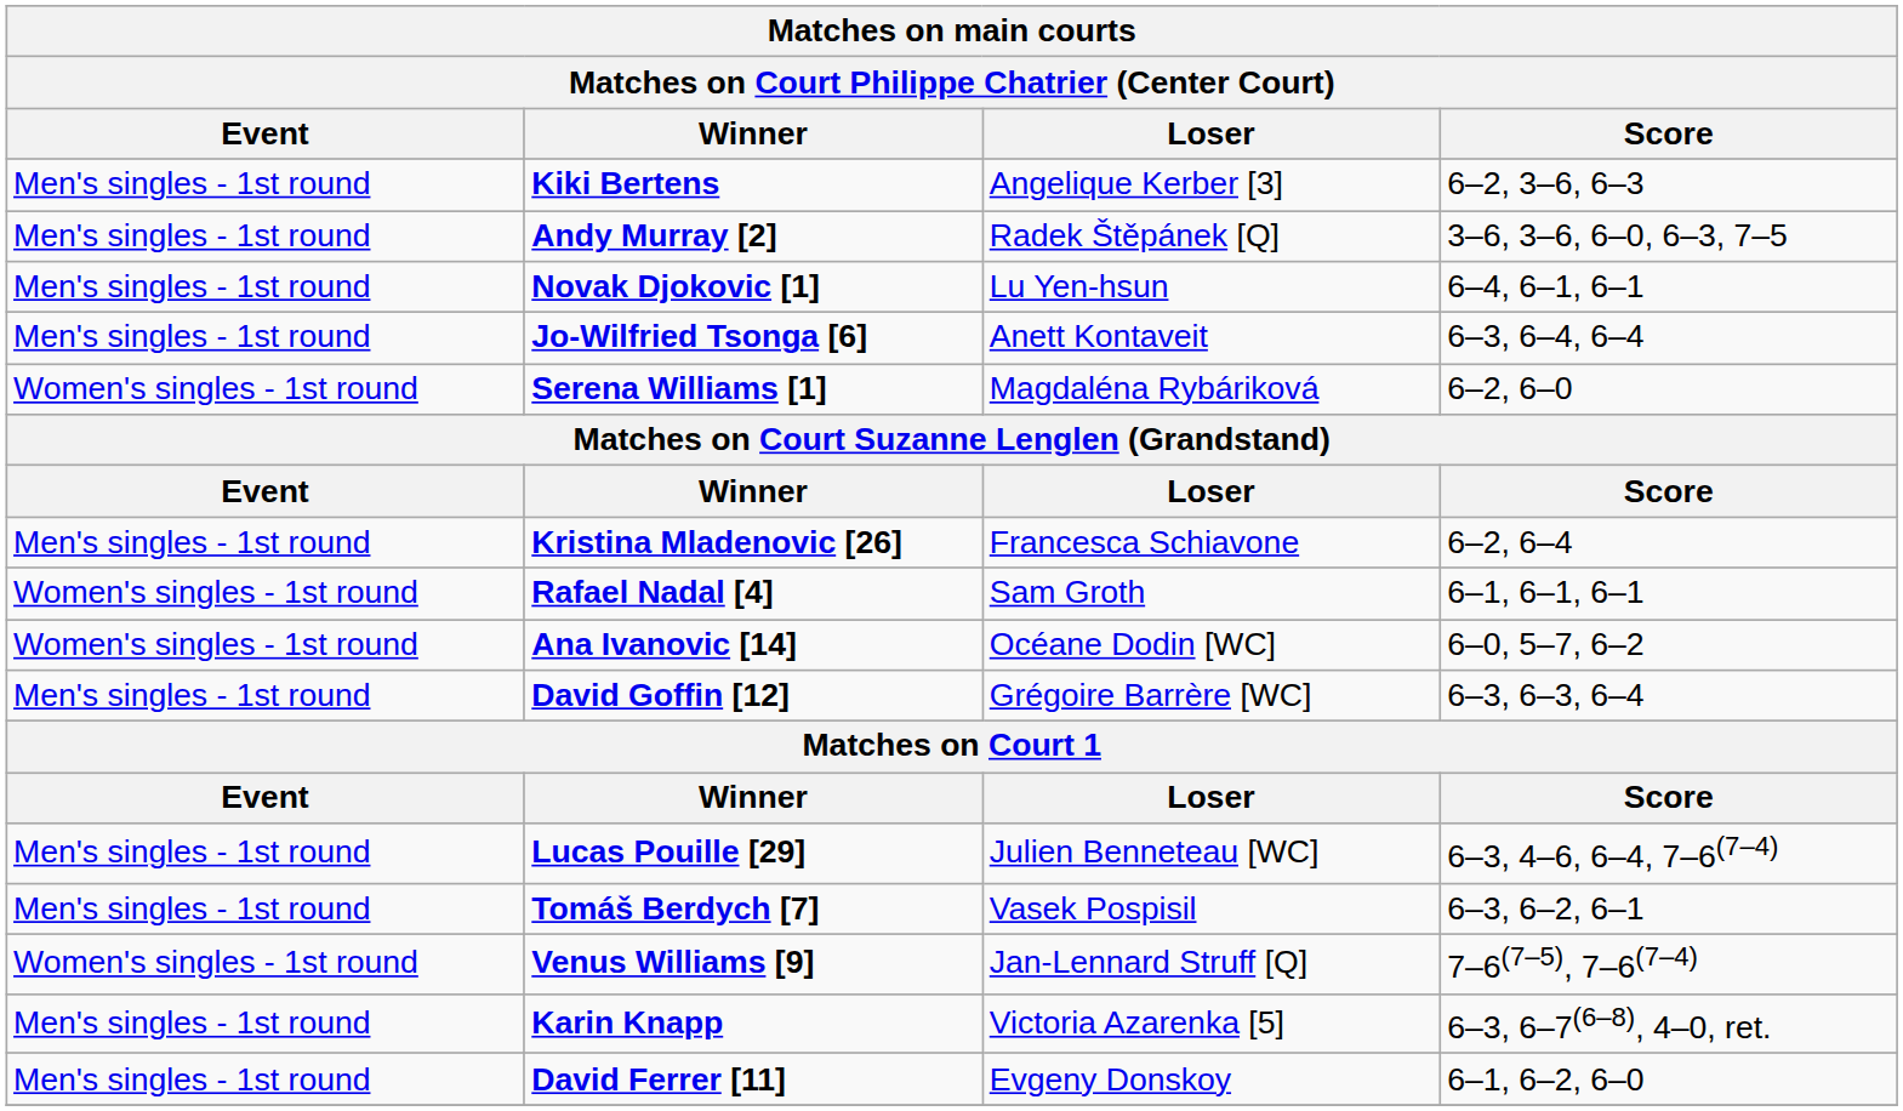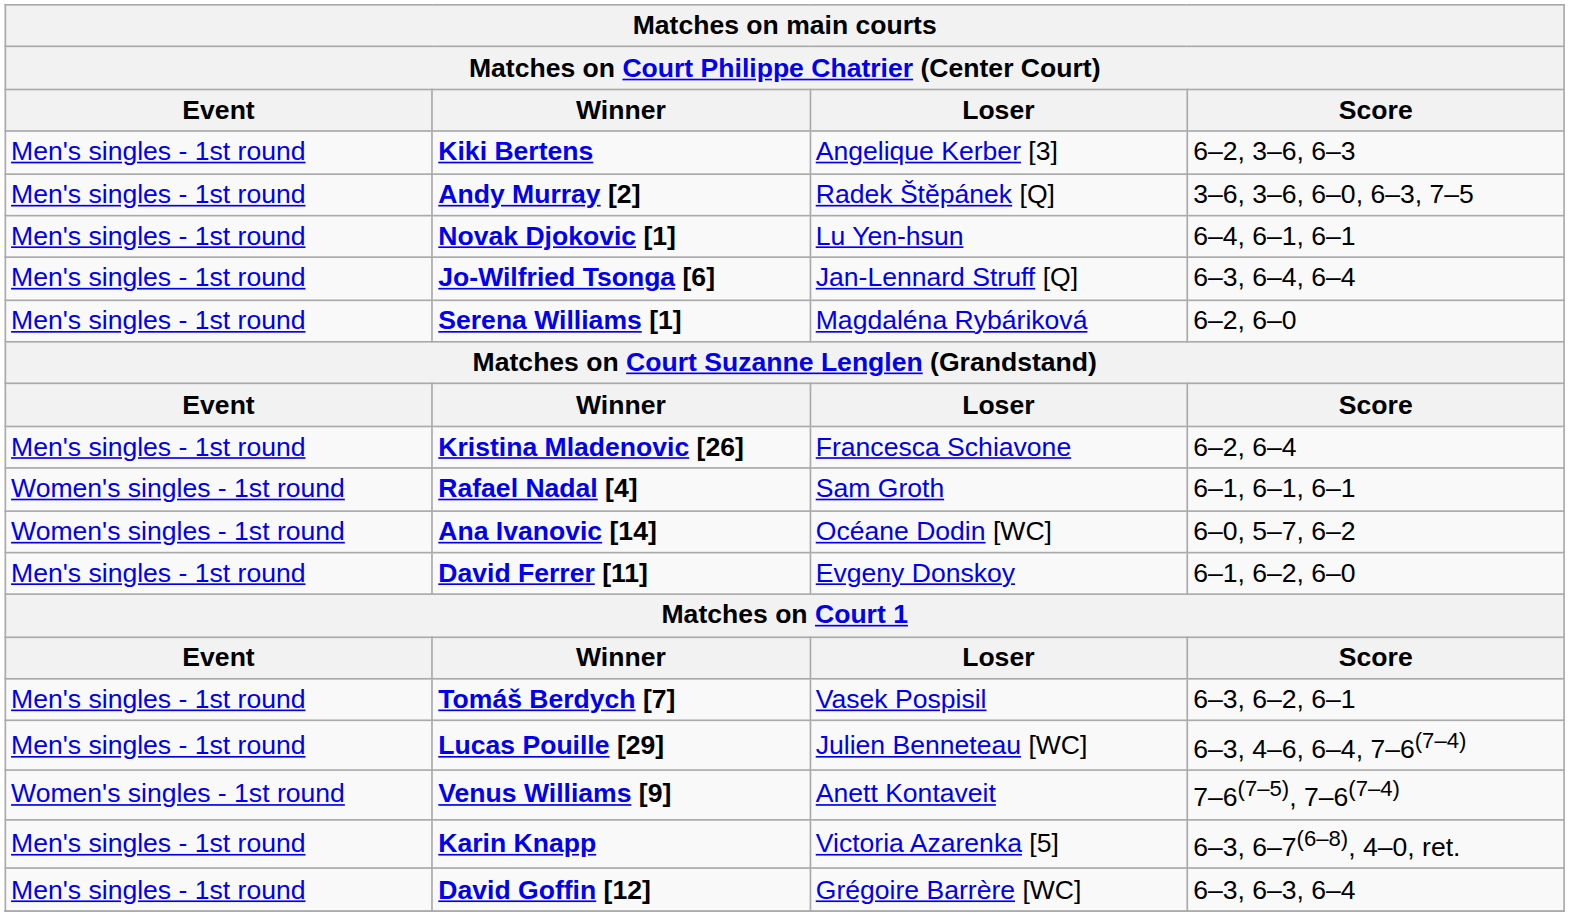Jo-Wilfried Tsonga [6] | Loser: Anett Kontaveit -> Jan-Lennard Struff [Q]
Serena Williams [1] | Event: Women's singles - 1st round -> Men's singles - 1st round
rows swapped: David Ferrer [11] <-> David Goffin [12]
rows swapped: Tomáš Berdych [7] <-> Lucas Pouille [29]
Venus Williams [9] | Loser: Jan-Lennard Struff [Q] -> Anett Kontaveit
